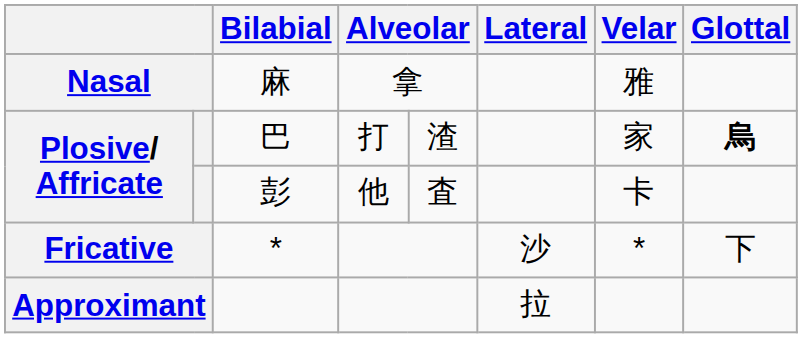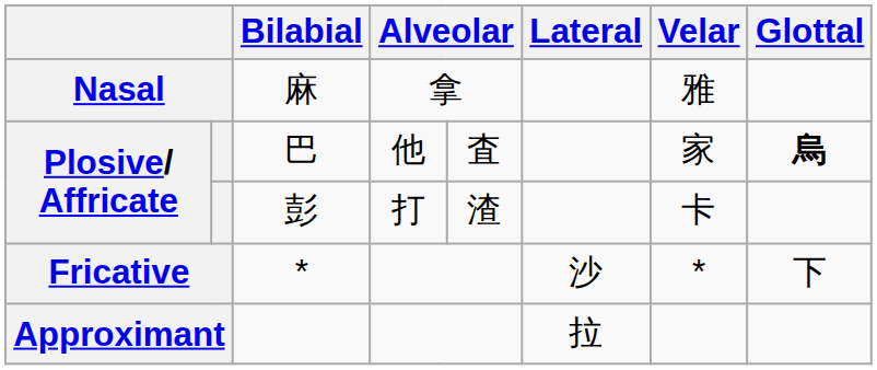巴 | column 4: 打 -> 他
巴 | column 5: 渣 -> 査
彭 | column 4: 他 -> 打
彭 | column 5: 査 -> 渣
